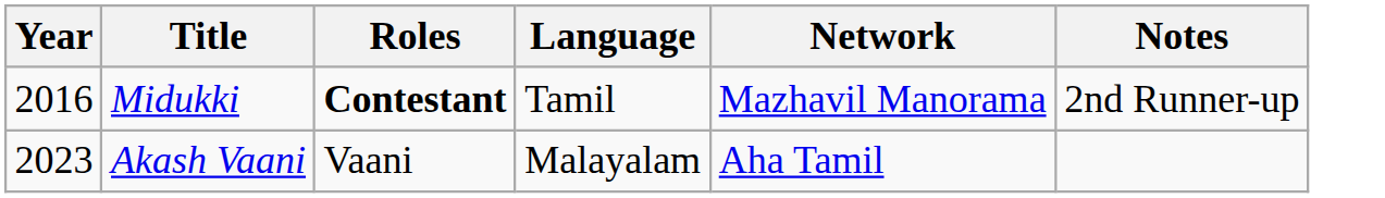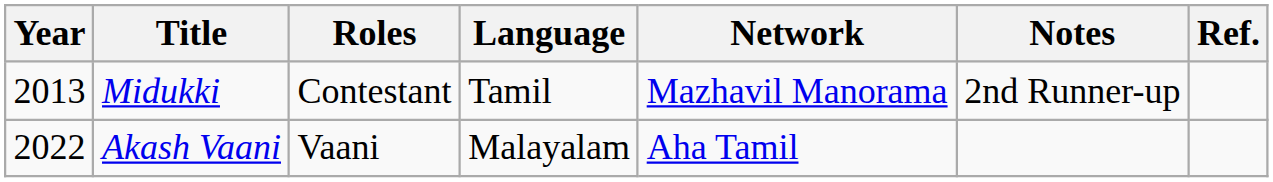+ column: Ref.
Midukki | Year: 2016 -> 2013
Midukki | Roles: bold -> normal
Akash Vaani | Year: 2023 -> 2022
